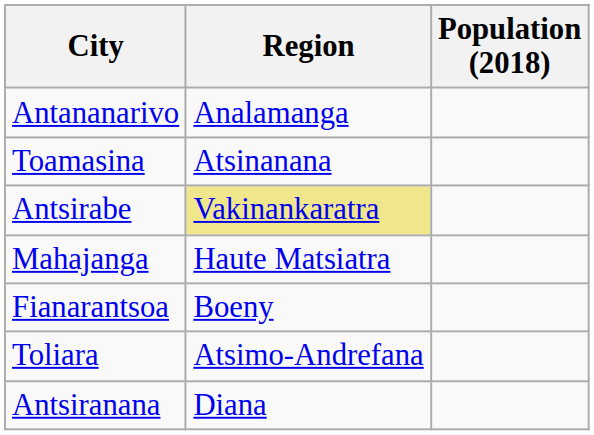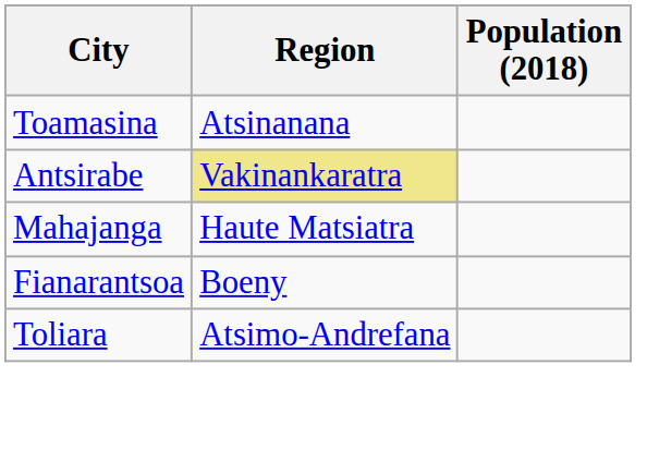- row: Antananarivo | Analamanga
- row: Antsiranana | Diana
